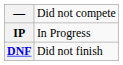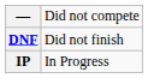rows swapped: DNF <-> IP
